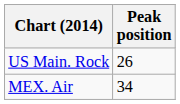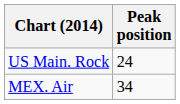US Main. Rock | Peak position: 26 -> 24
